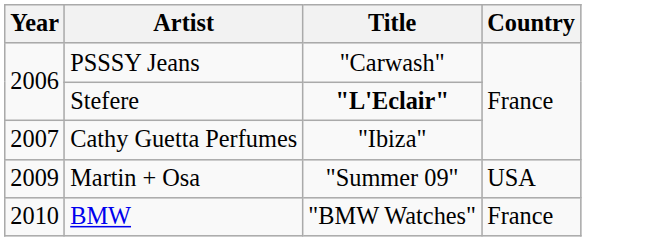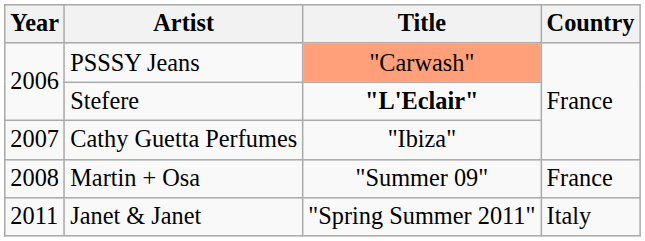PSSSY Jeans | Title: no background -> lightsalmon background
Martin + Osa | Year: 2009 -> 2008
Martin + Osa | Country: USA -> France
- row: 2010 | BMW | "BMW Watches" | France
+ row: 2011 | Janet & Janet | "Spring Summer 2011" | Italy
